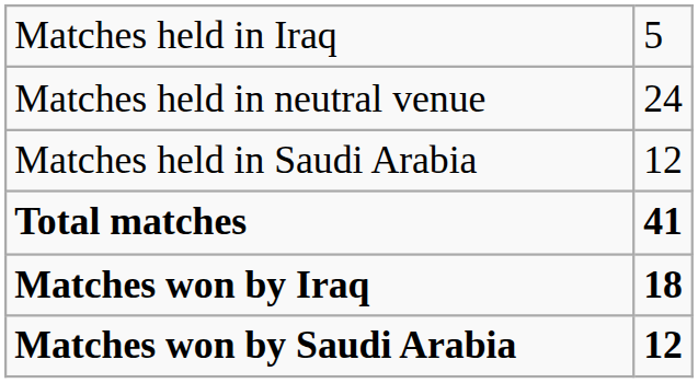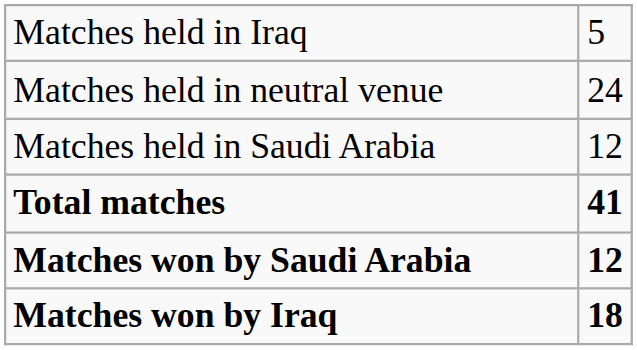rows swapped: Matches won by Iraq <-> Matches won by Saudi Arabia
